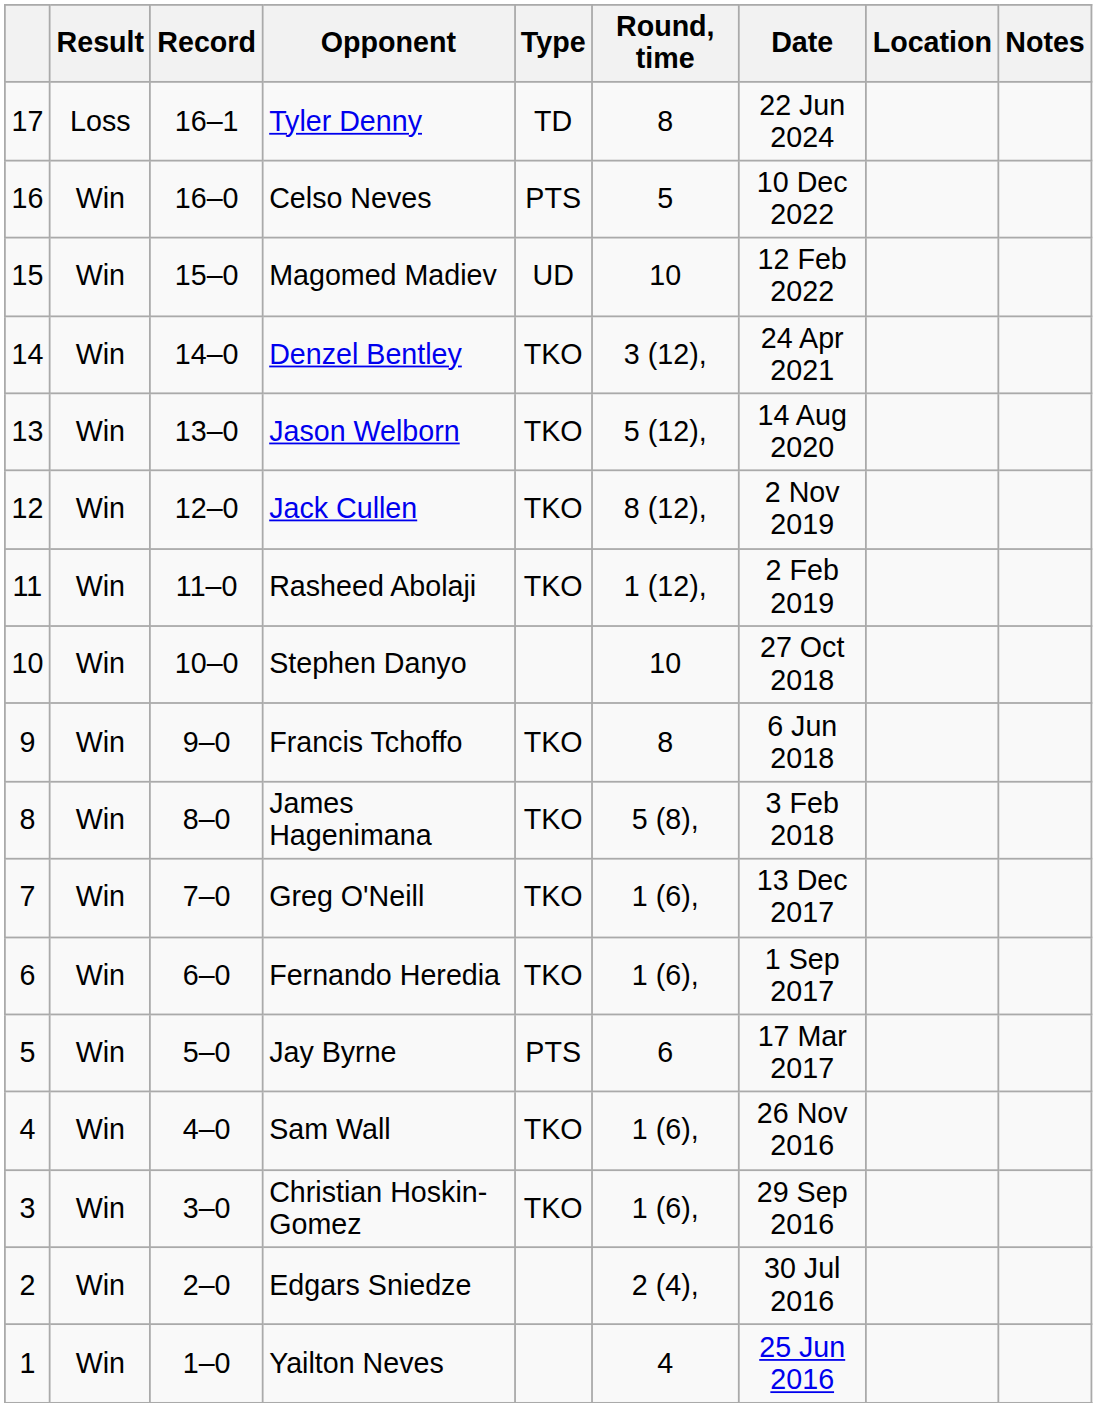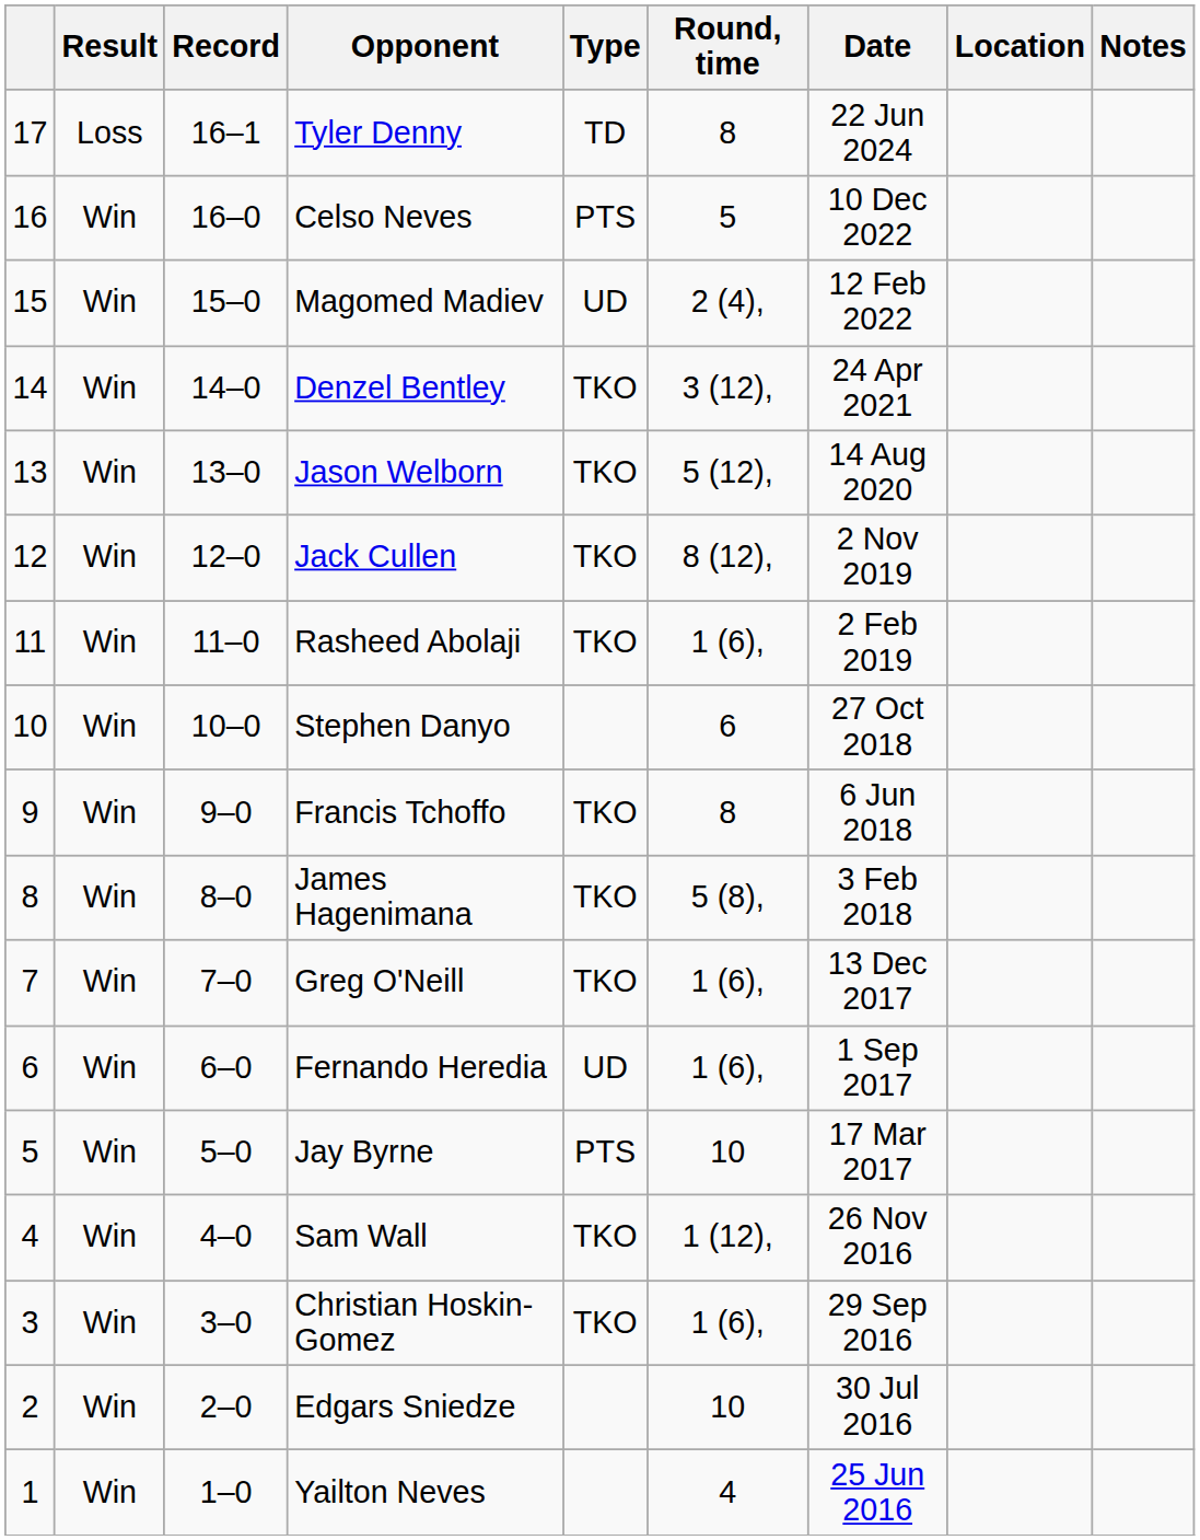Magomed Madiev | Round, time: 10 -> 2 (4),
Rasheed Abolaji | Round, time: 1 (12), -> 1 (6),
Stephen Danyo | Round, time: 10 -> 6
Fernando Heredia | Type: TKO -> UD
Jay Byrne | Round, time: 6 -> 10
Sam Wall | Round, time: 1 (6), -> 1 (12),
Edgars Sniedze | Round, time: 2 (4), -> 10
